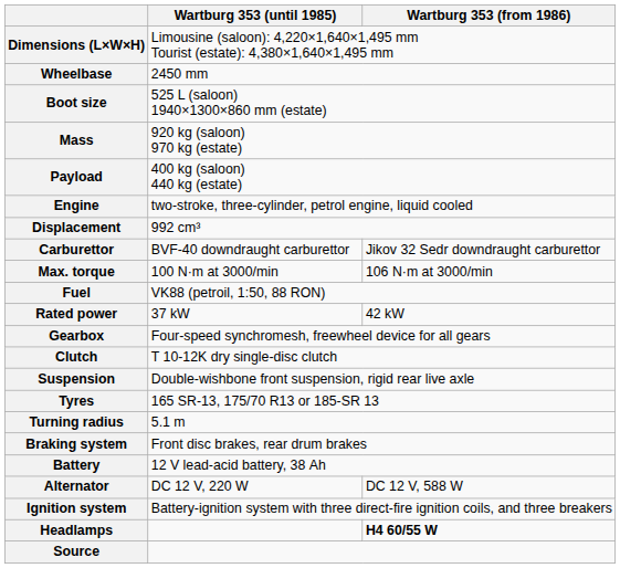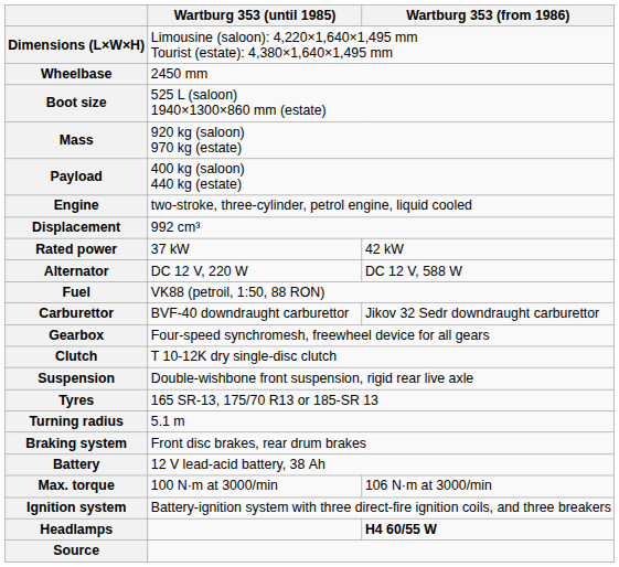rows swapped: Rated power <-> Carburettor
rows swapped: Max. torque <-> Alternator
